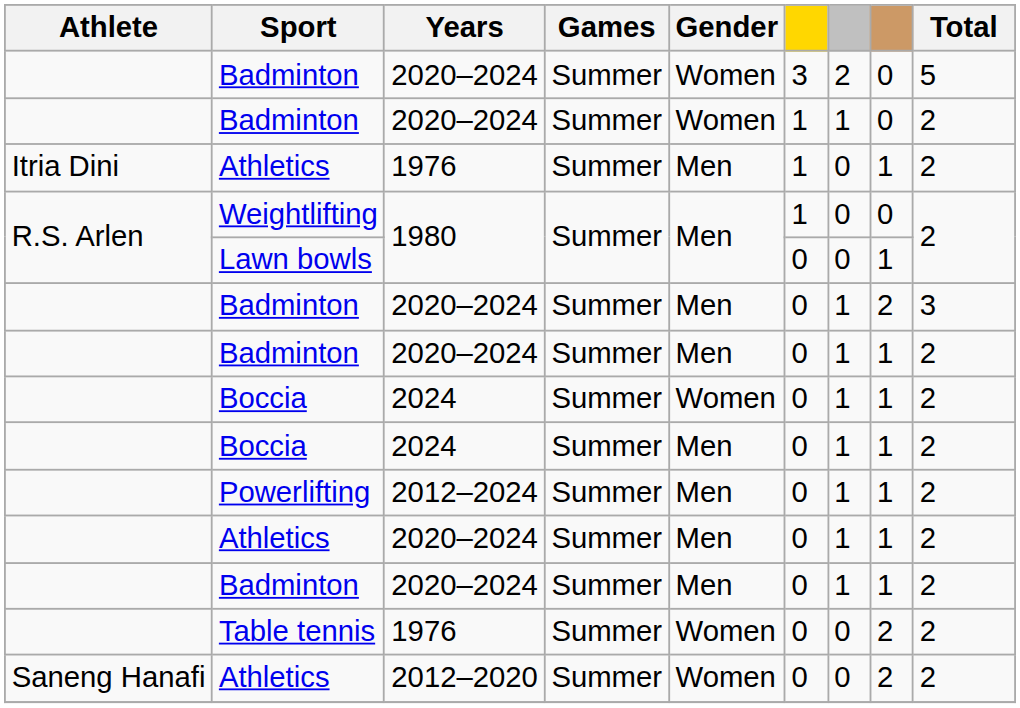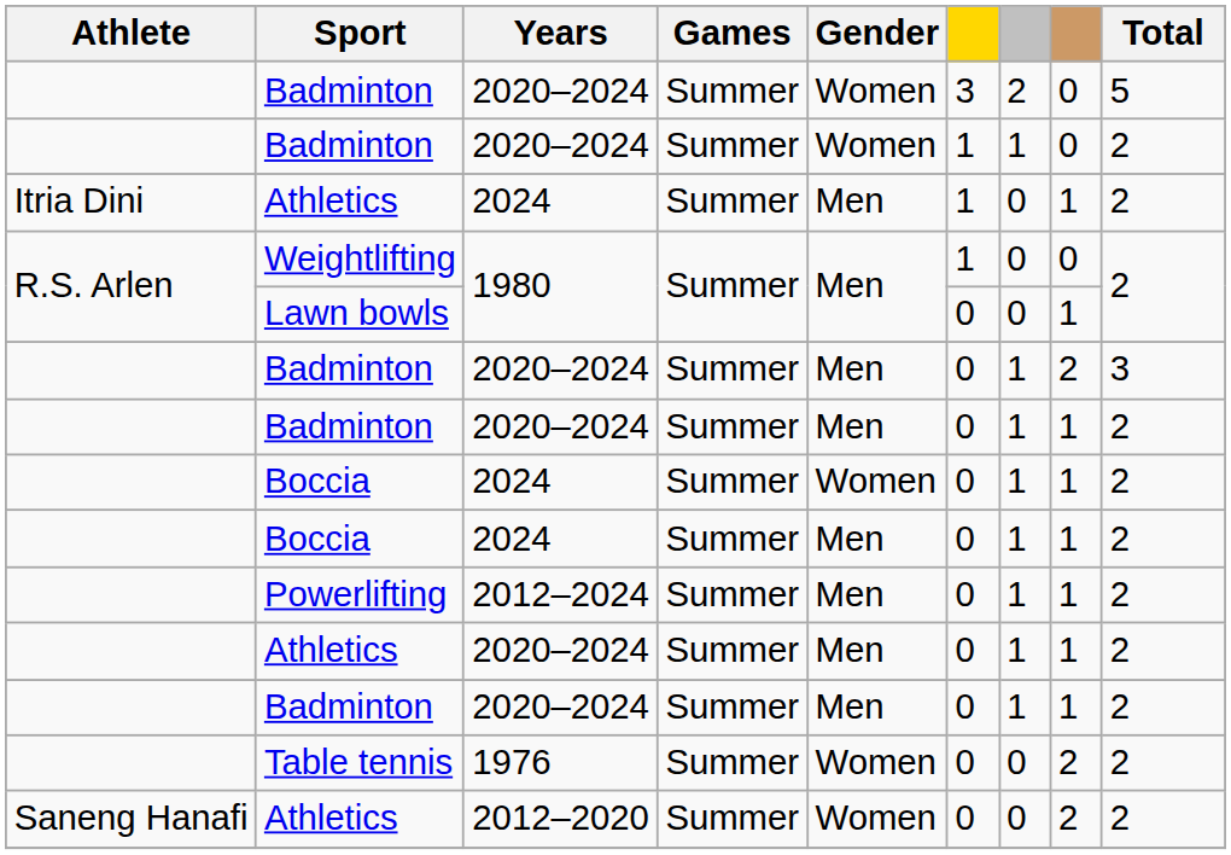Itria Dini / Athletics | Years: 1976 -> 2024
